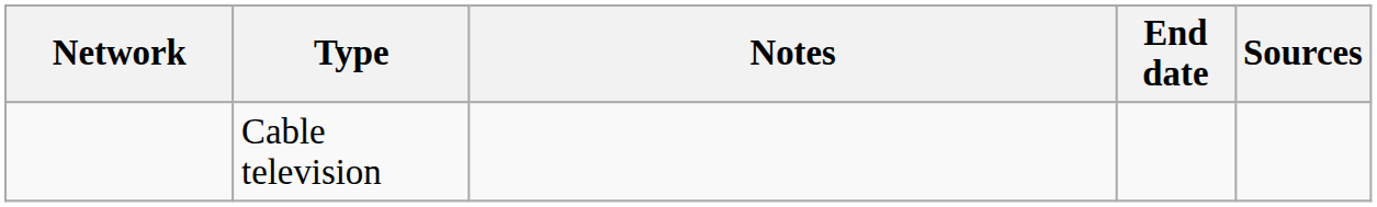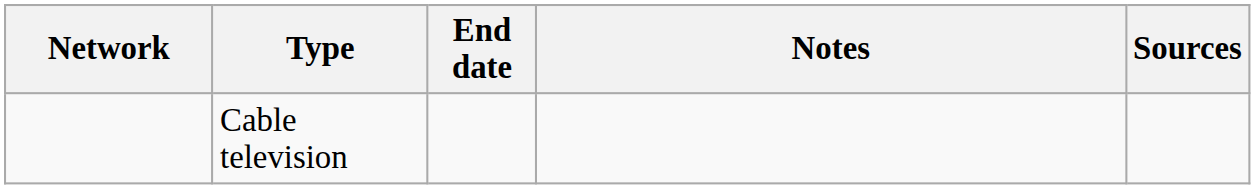columns swapped: End date <-> Notes
